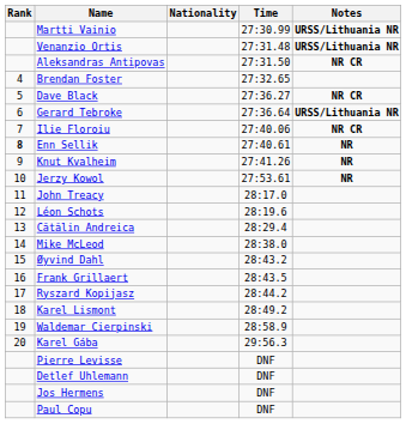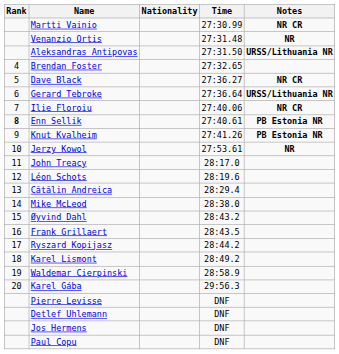Martti Vainio | Notes: URSS/Lithuania NR -> NR CR
Venanzio Ortis | Notes: URSS/Lithuania NR -> NR
Aleksandras Antipovas | Notes: NR CR -> URSS/Lithuania NR
Enn Sellik | Notes: NR -> PB Estonia NR
Knut Kvalheim | Notes: NR -> PB Estonia NR
